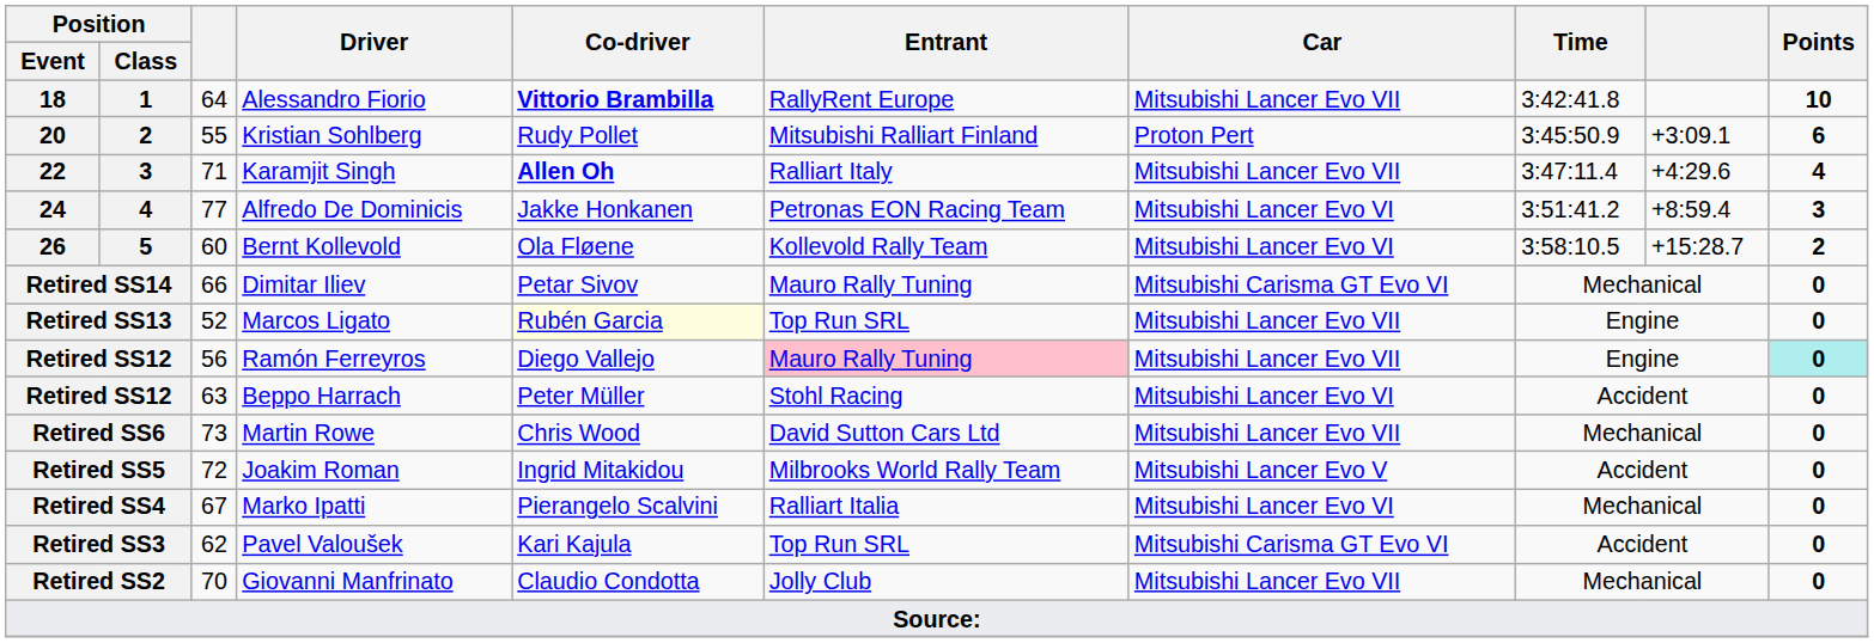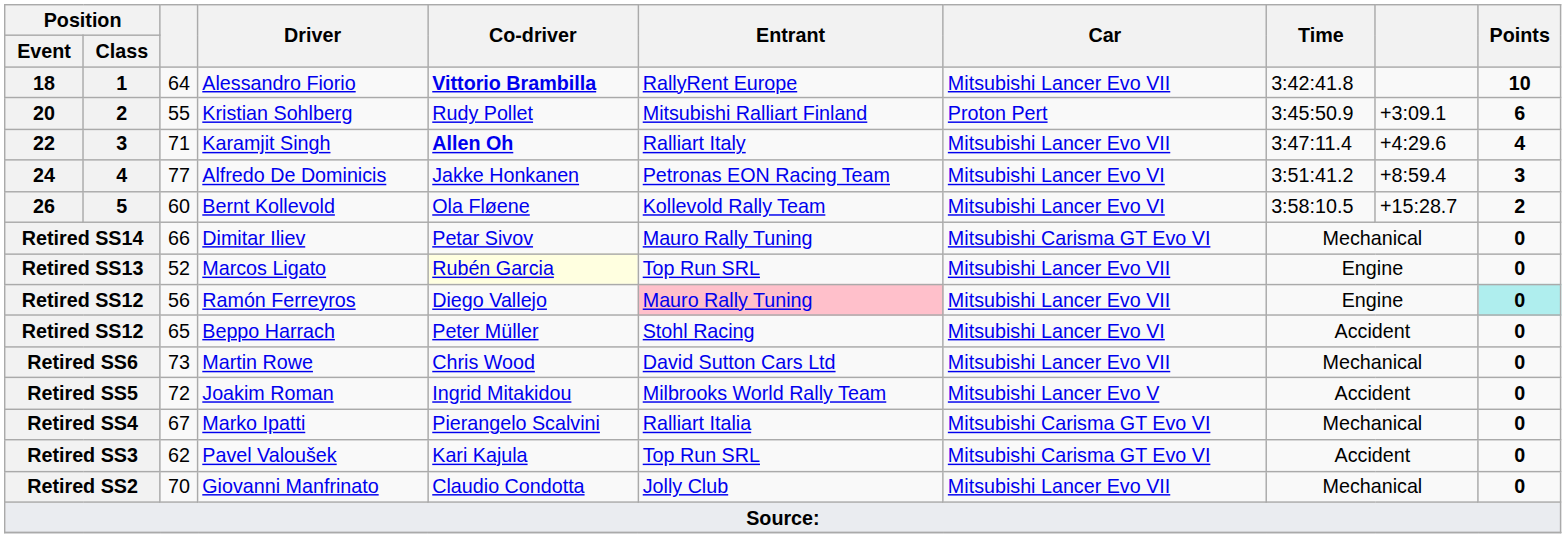Retired SS12 / Beppo Harrach | column 3: 63 -> 65
Retired SS4 | Car: Mitsubishi Lancer Evo VI -> Mitsubishi Carisma GT Evo VI
